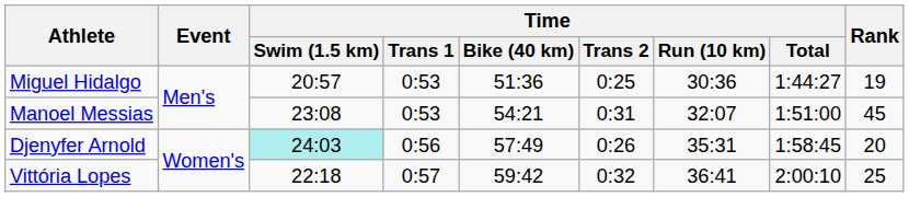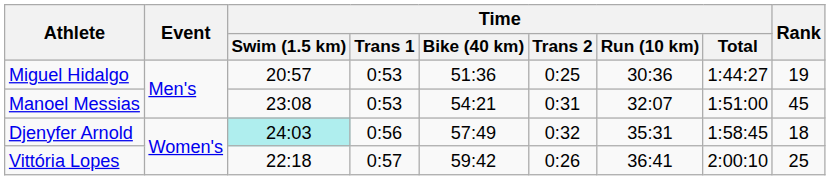Djenyfer Arnold | Time / Trans 2: 0:26 -> 0:32
Djenyfer Arnold | Rank: 20 -> 18
Vittória Lopes | Time / Trans 2: 0:32 -> 0:26
